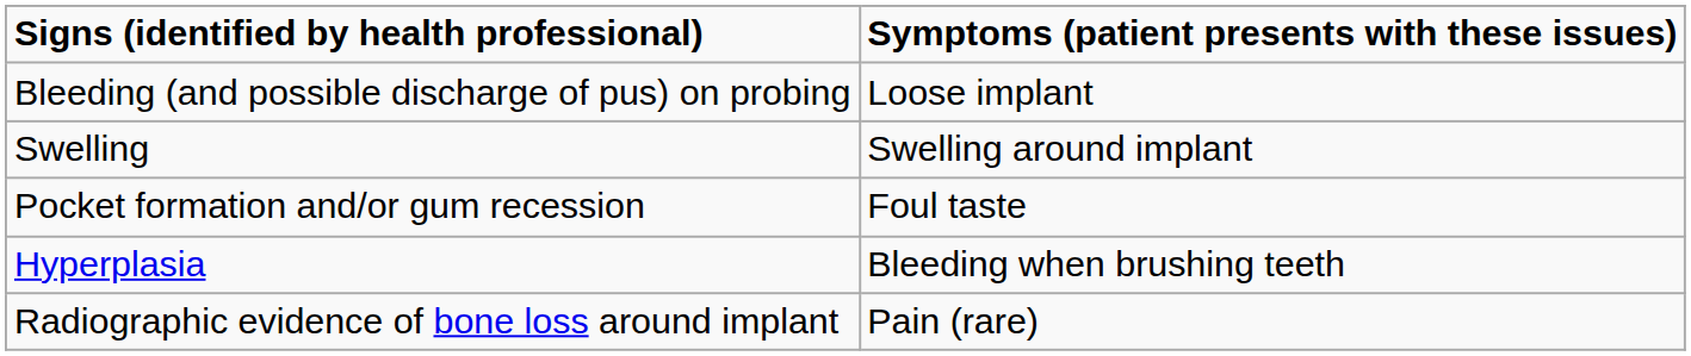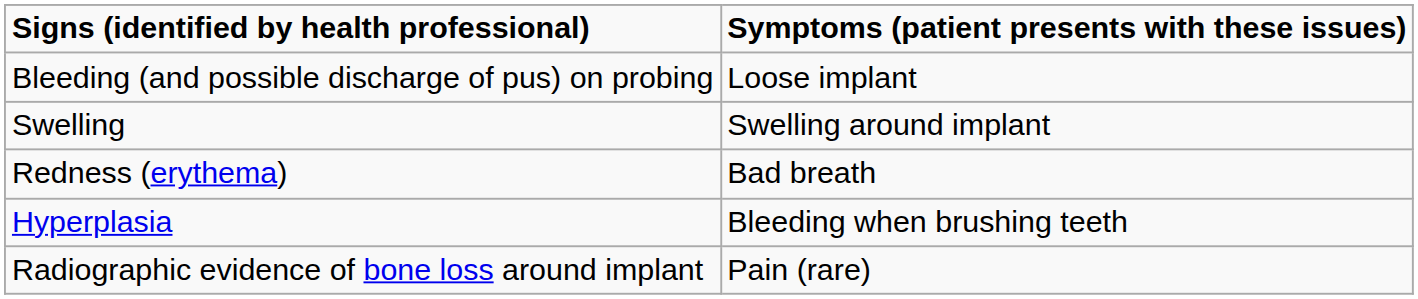- row: Pocket formation and/or gum recession | Foul taste
+ row: Redness (erythema) | Bad breath
